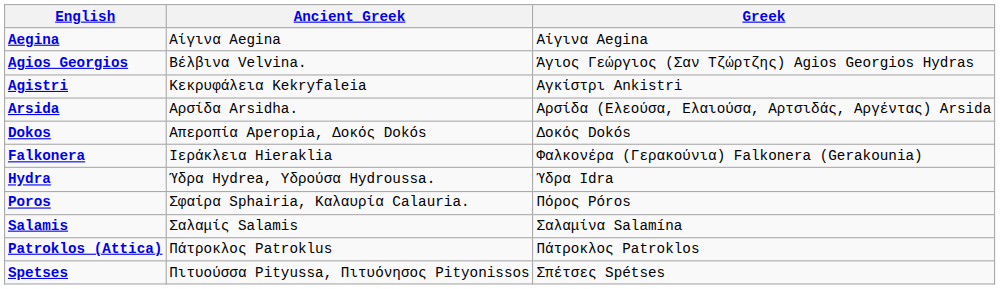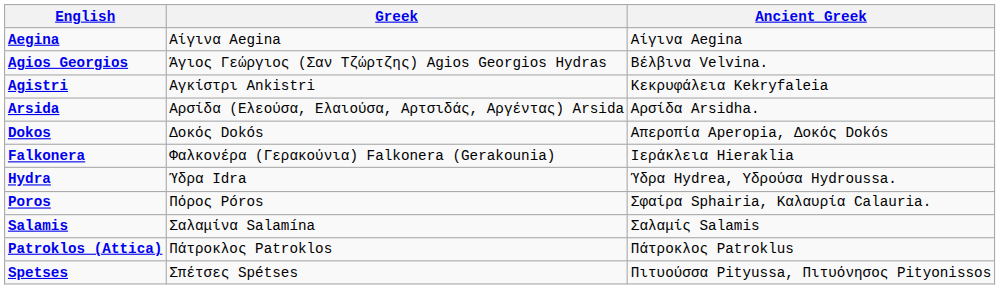columns swapped: Greek <-> Ancient Greek
